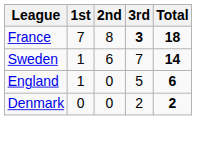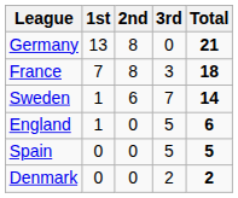+ row: Germany | 13 | 8 | 0 | 21
France | 3rd: bold -> normal
+ row: Spain | 0 | 0 | 5 | 5
